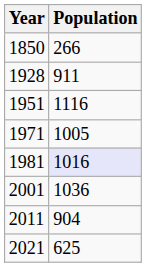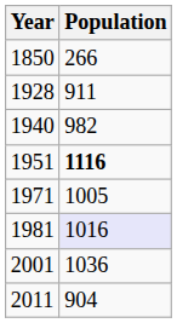+ row: 1940 | 982
1951 | Population: normal -> bold
- row: 2021 | 625
